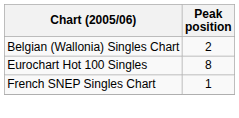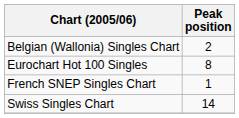+ row: Swiss Singles Chart | 14
